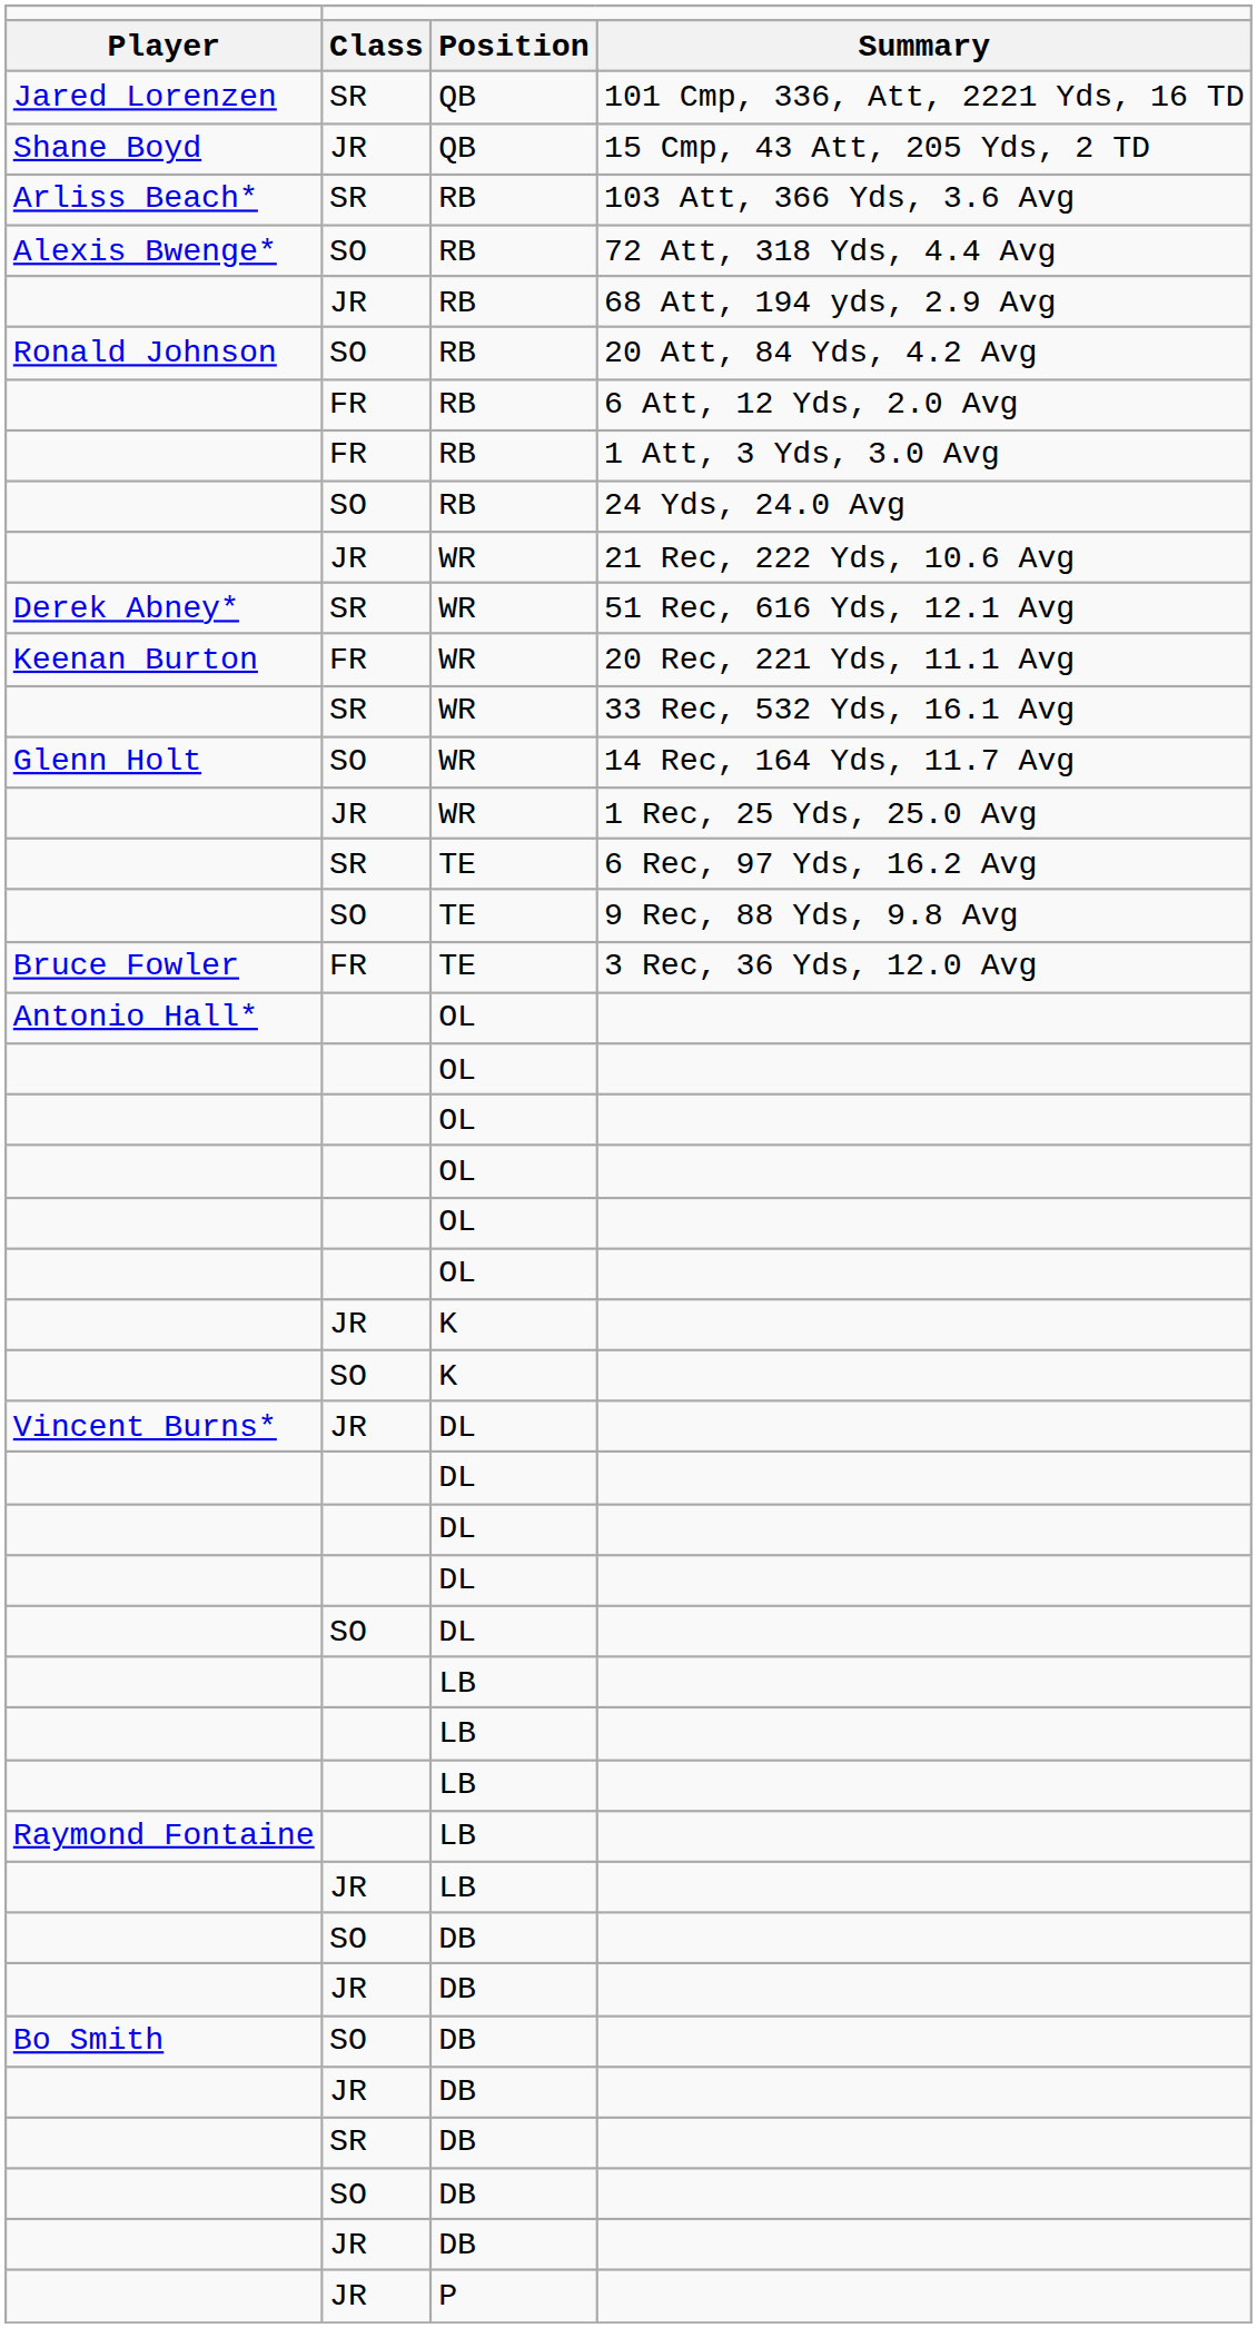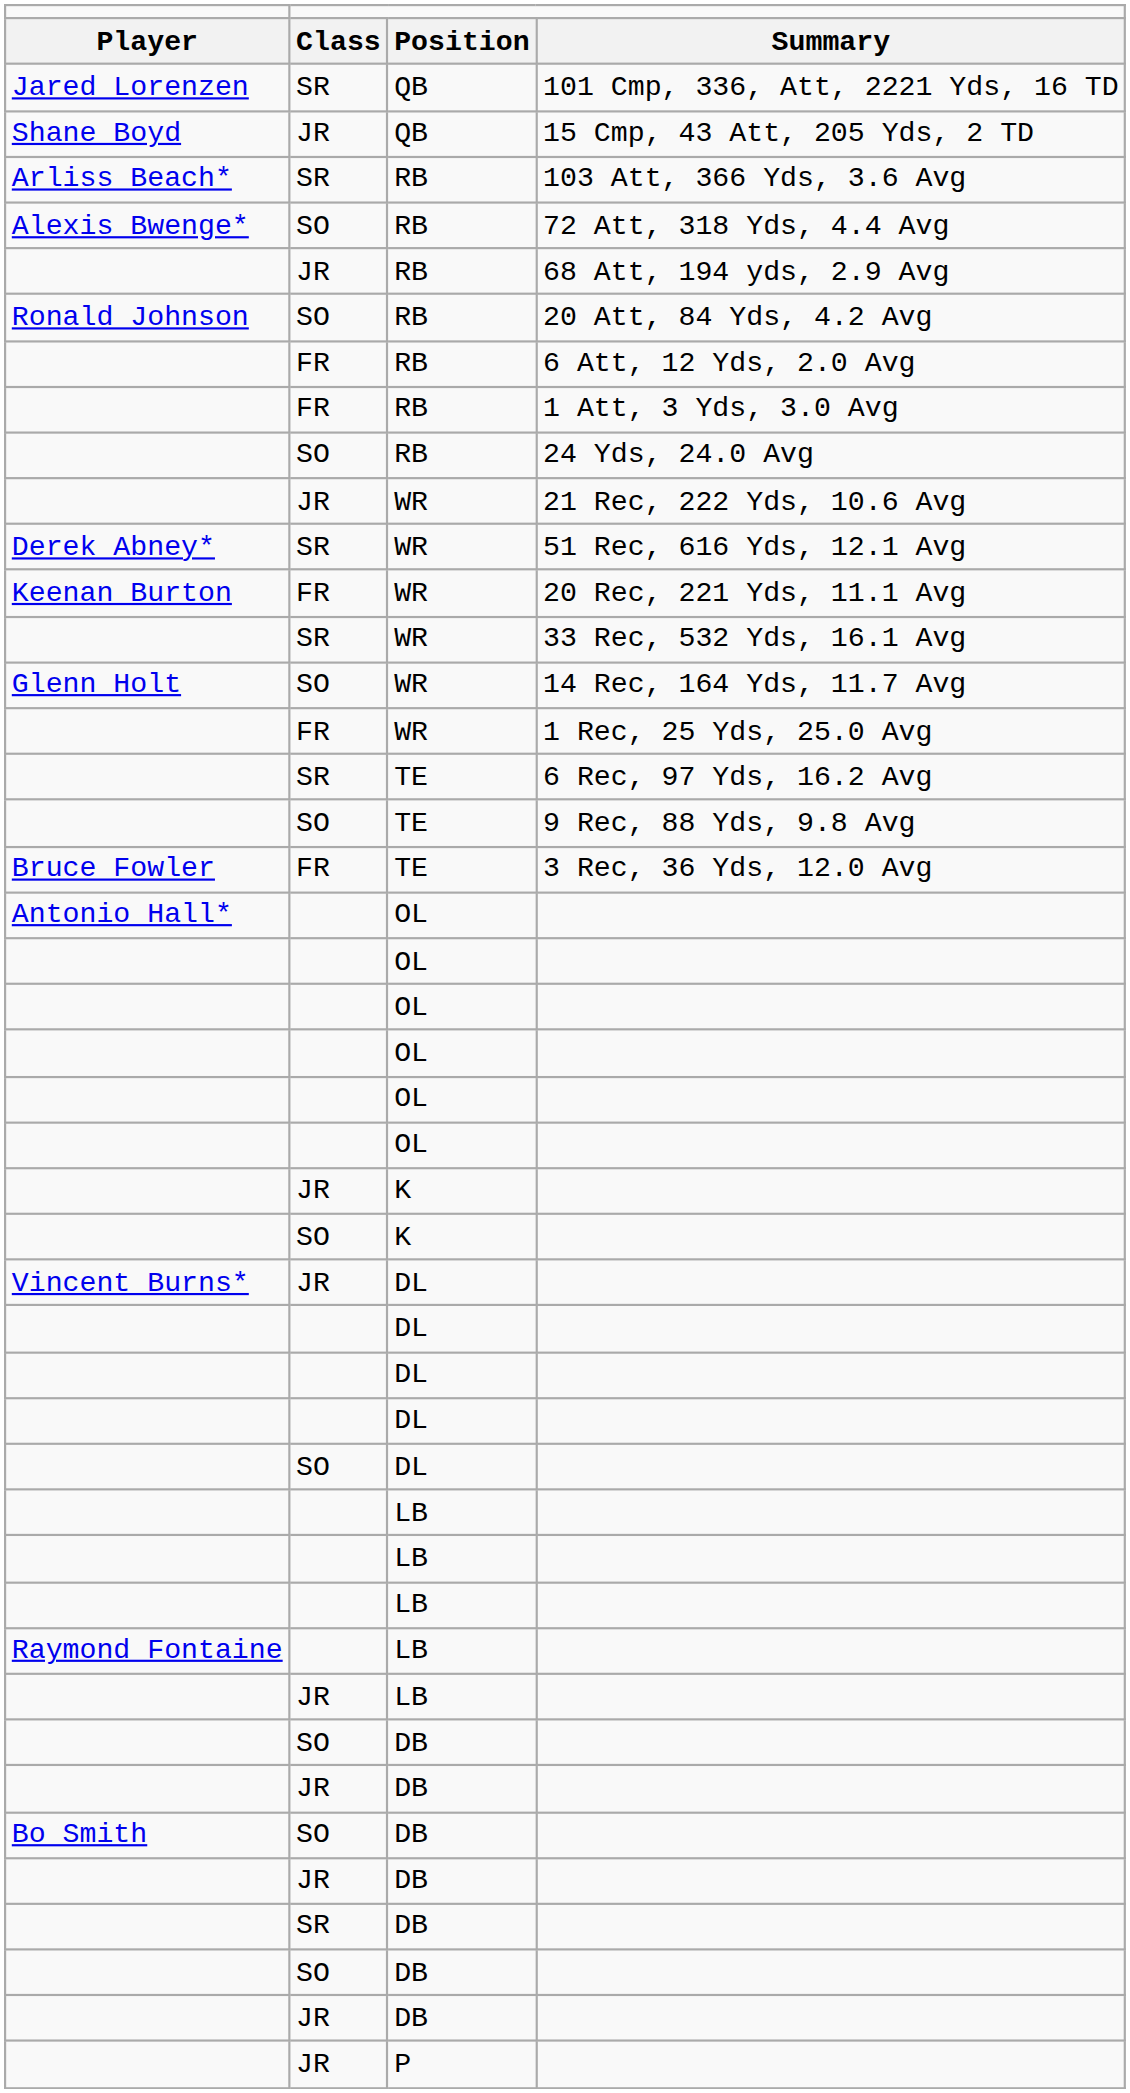1 Rec, 25 Yds, 25.0 Avg | column 2: JR -> FR
